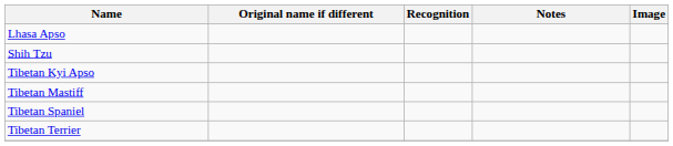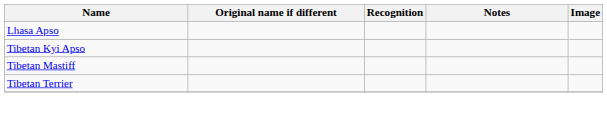- row: Shih Tzu
- row: Tibetan Spaniel
